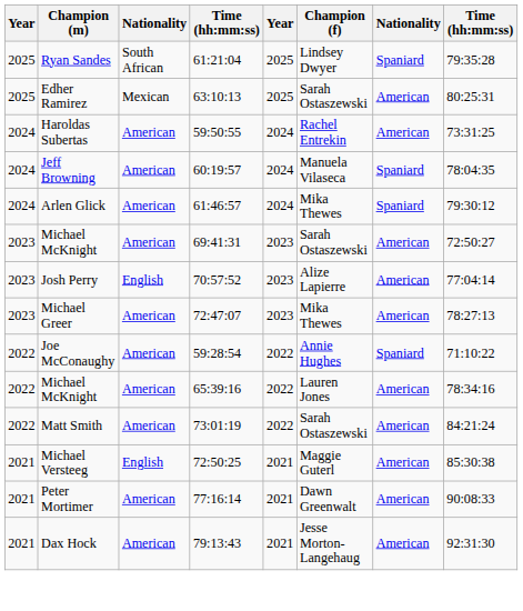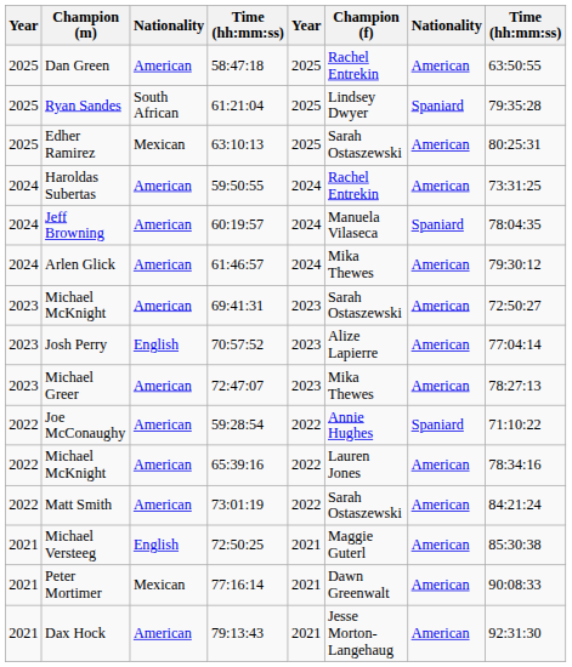+ row: 2025 | Dan Green | American | 58:47:18 | 2025 | Rachel Entrekin | American | 63:50:55
Arlen Glick | column 7: Spaniard -> American
Peter Mortimer | column 3: American -> Mexican
